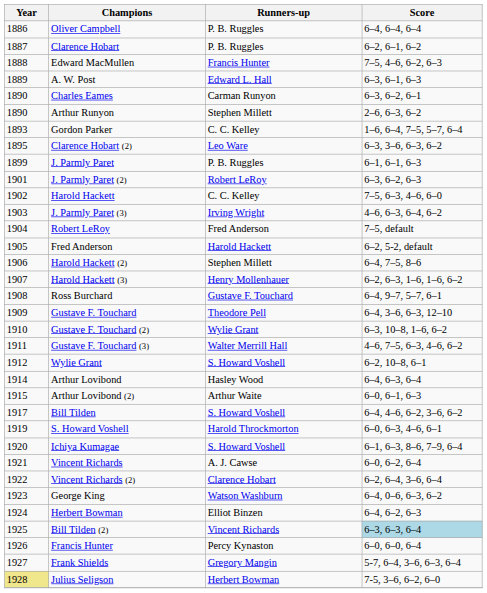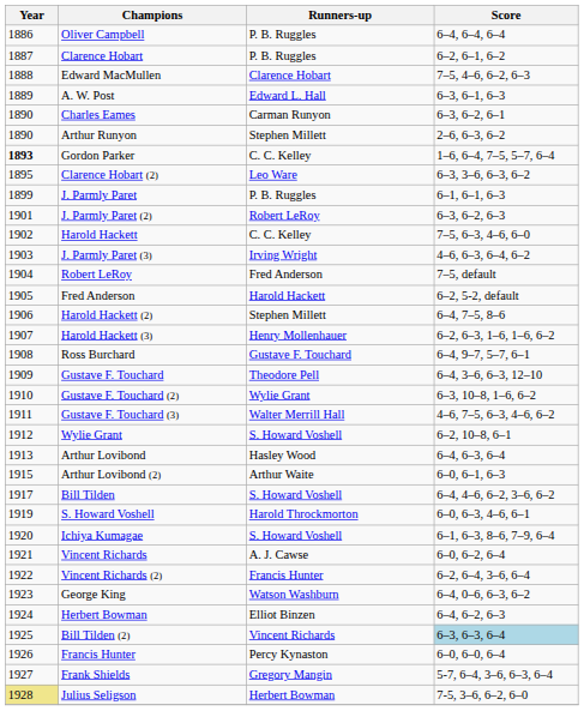Edward MacMullen | Runners-up: Francis Hunter -> Clarence Hobart
Gordon Parker | Year: normal -> bold
Arthur Lovibond | Year: 1914 -> 1913
Vincent Richards (2) | Runners-up: Clarence Hobart -> Francis Hunter
